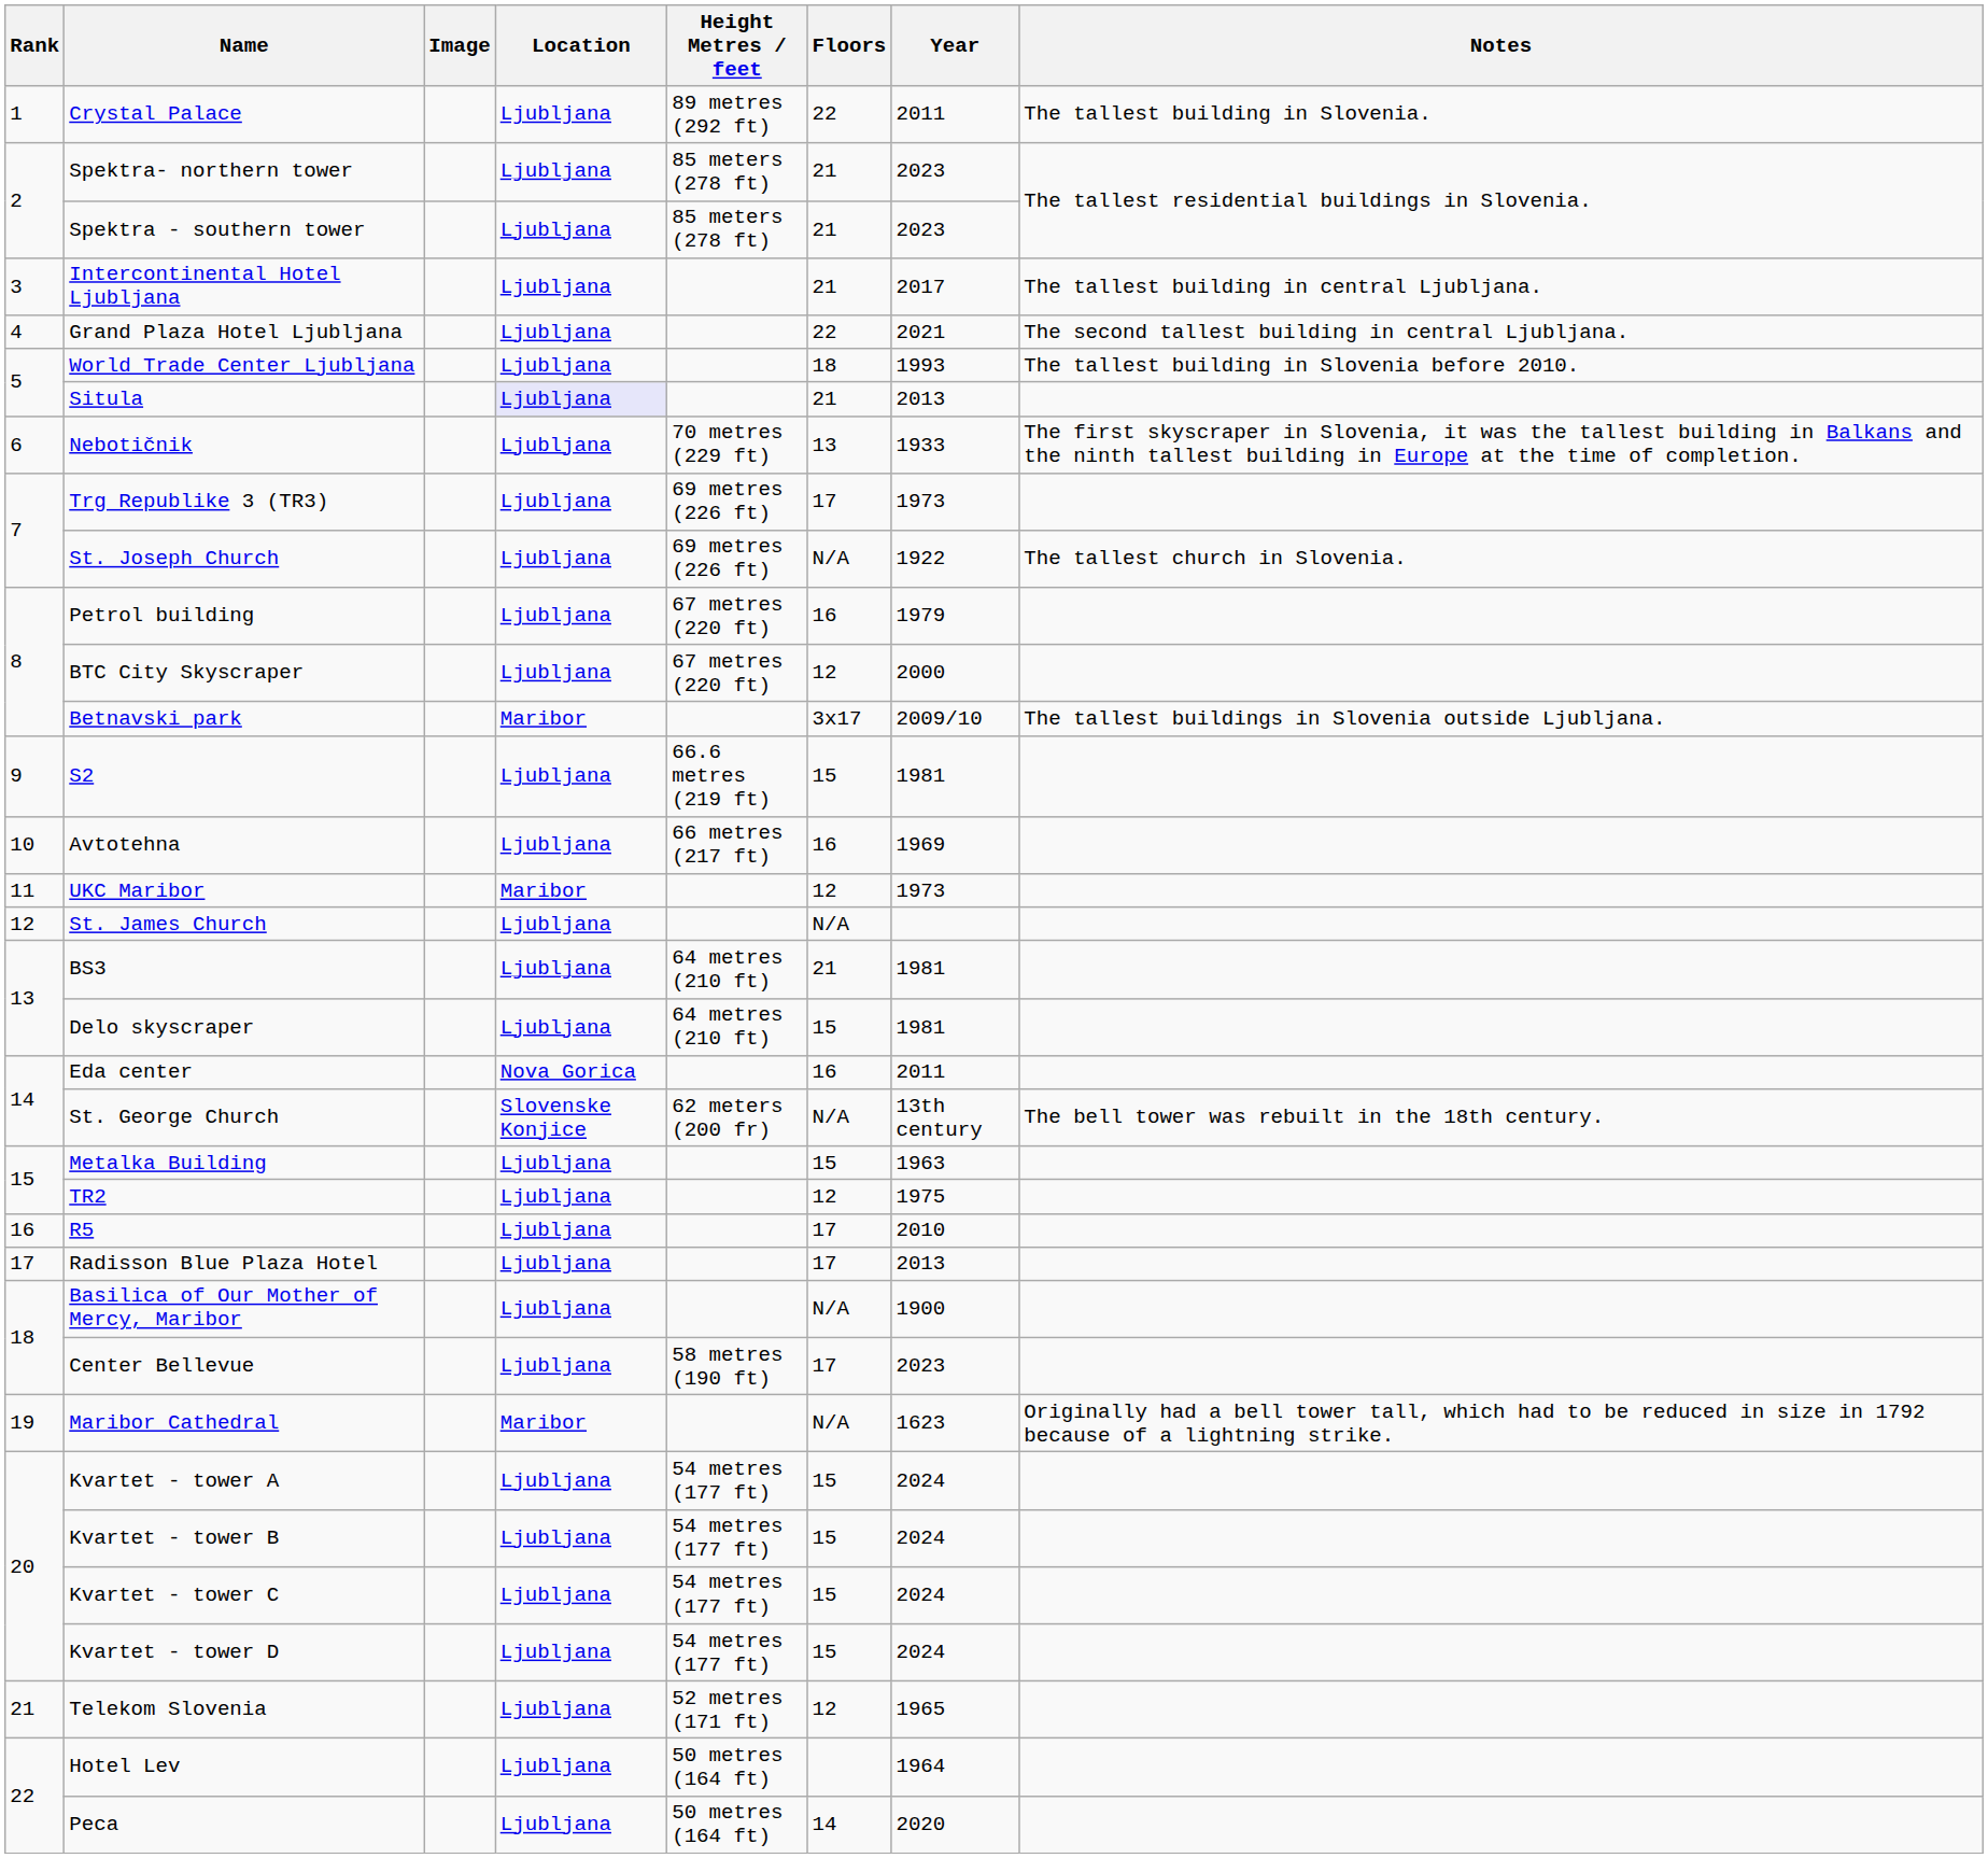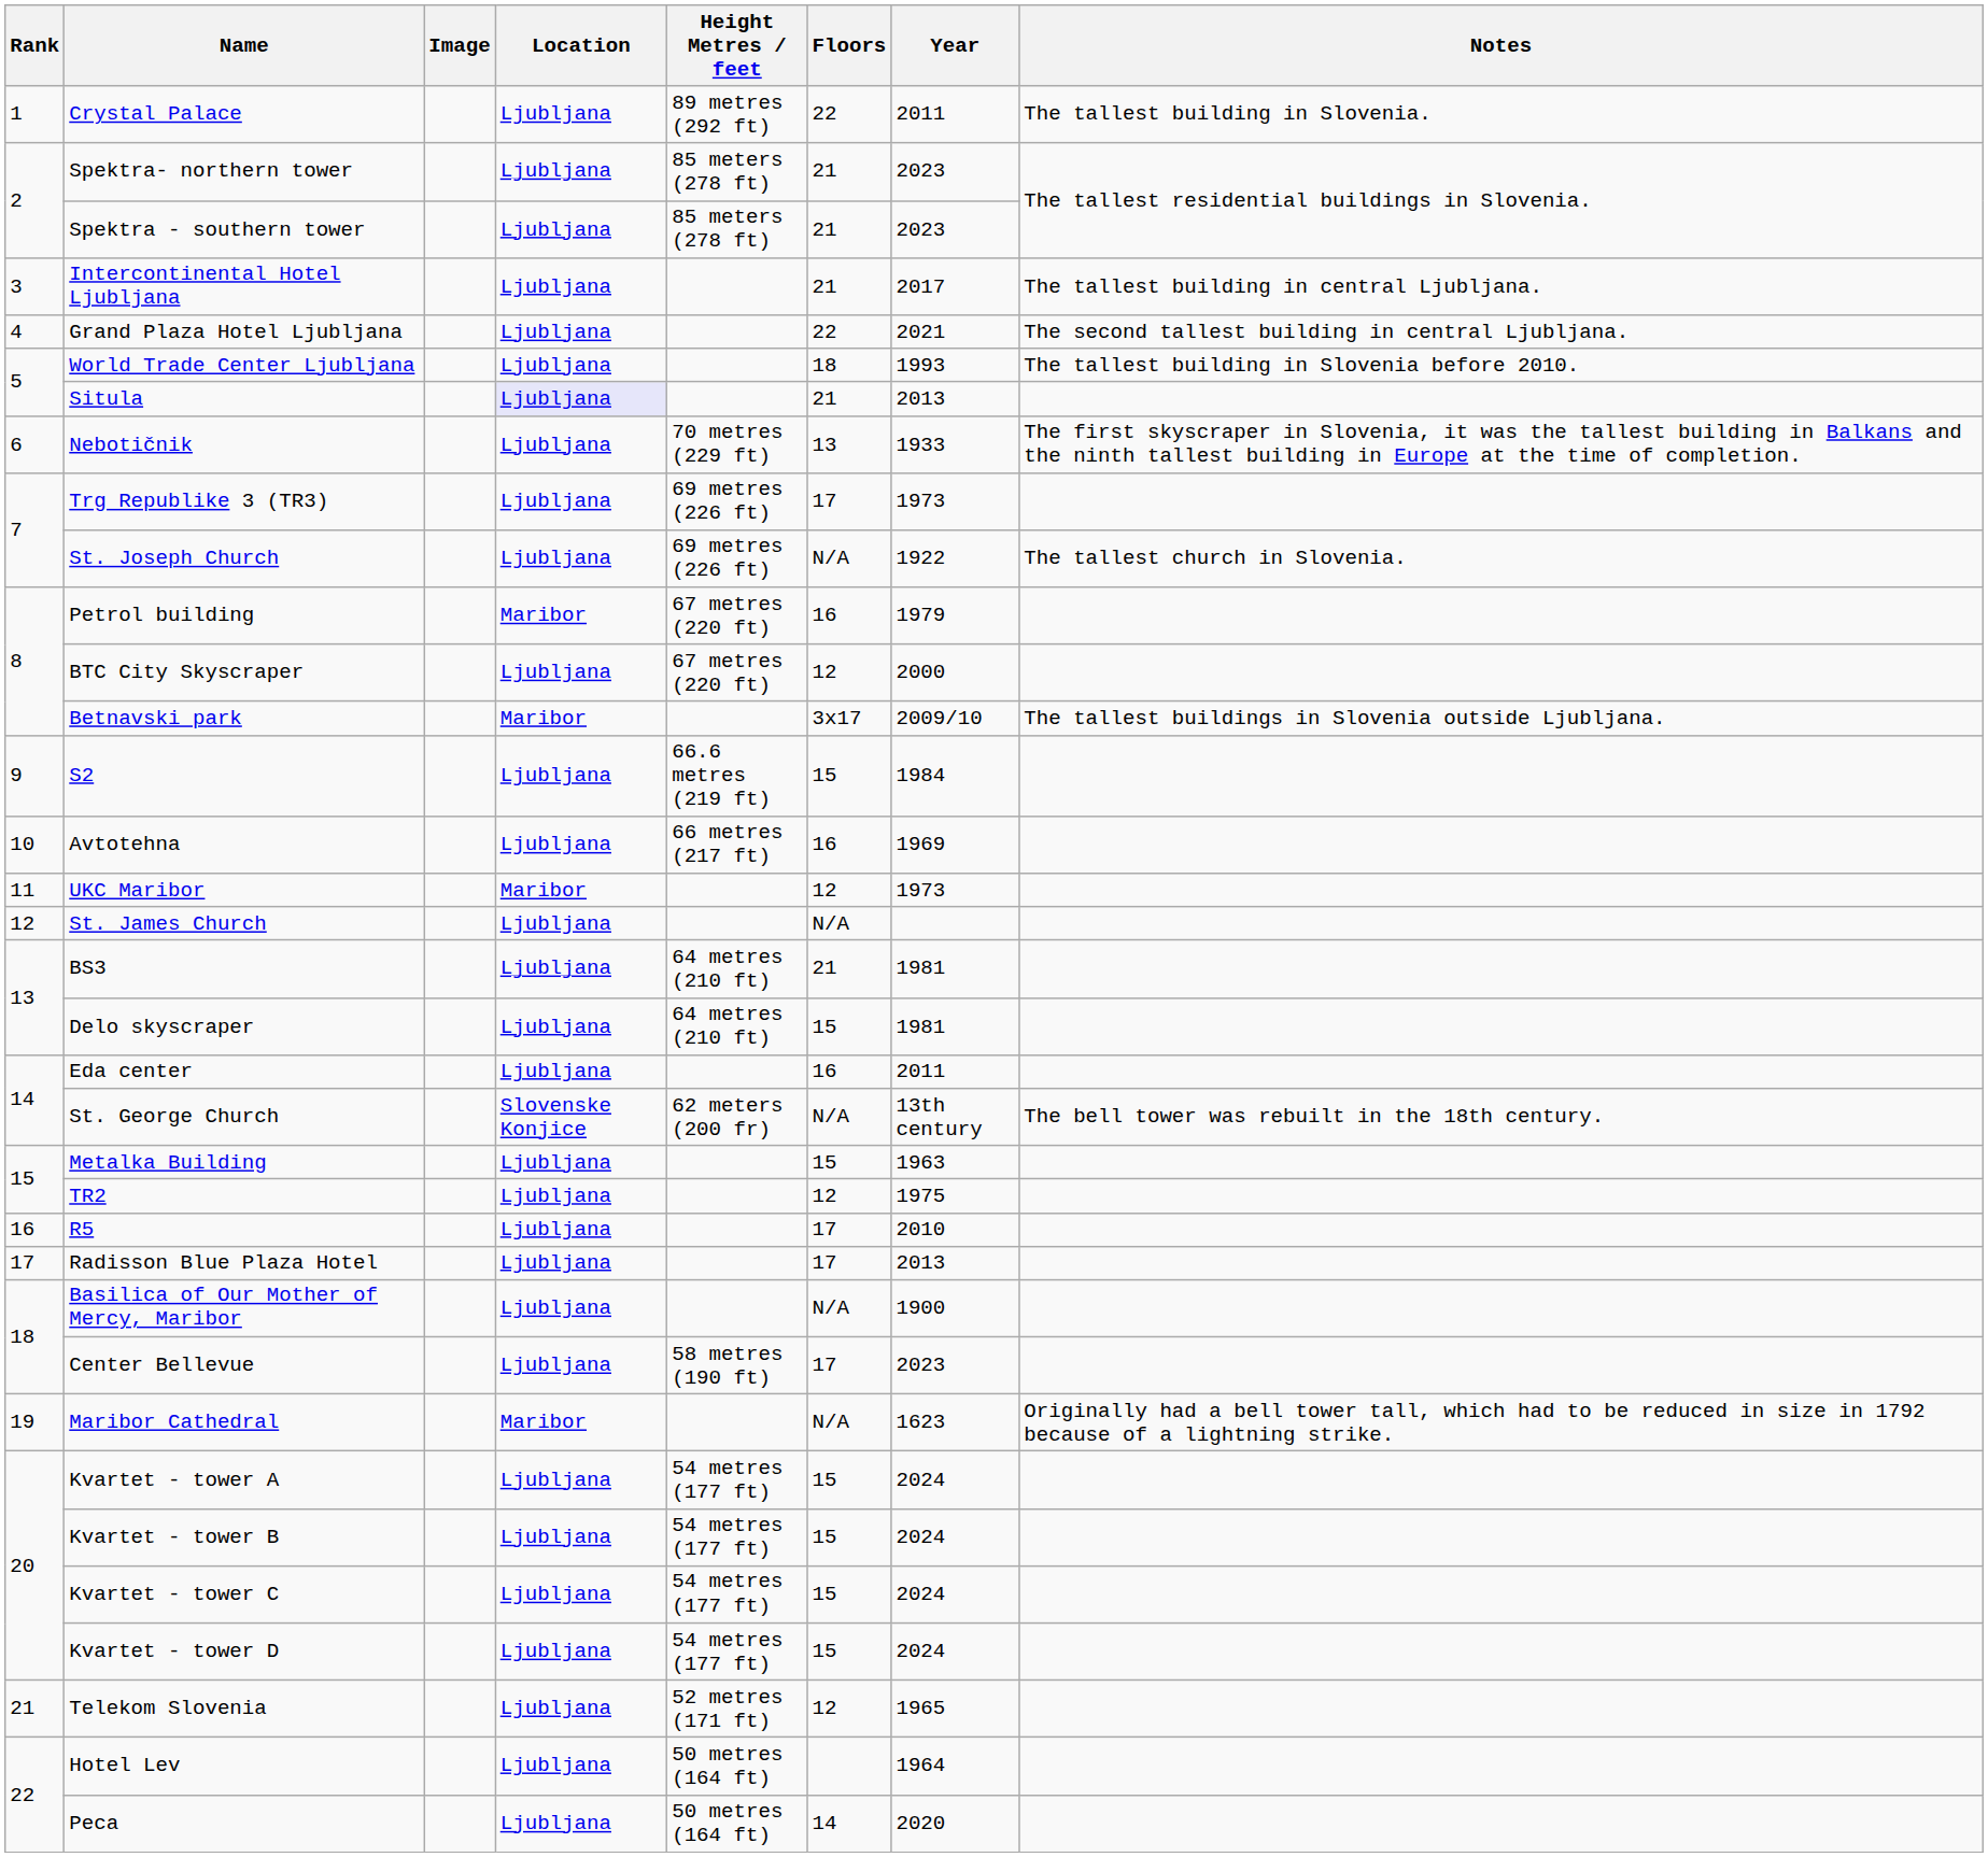Petrol building | Location: Ljubljana -> Maribor
S2 | Year: 1981 -> 1984
Eda center | Location: Nova Gorica -> Ljubljana
